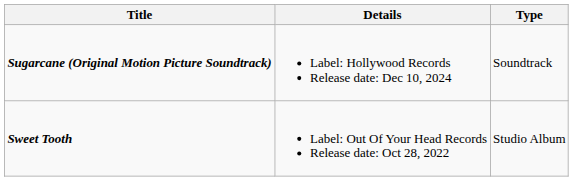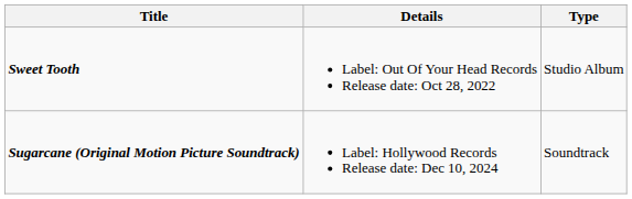rows swapped: Sugarcane (Original Motion Picture Soundtrack) <-> Sweet Tooth
